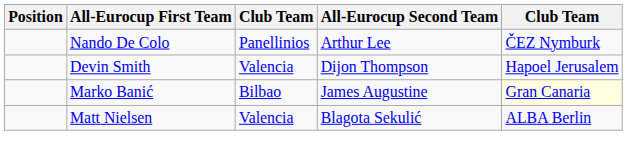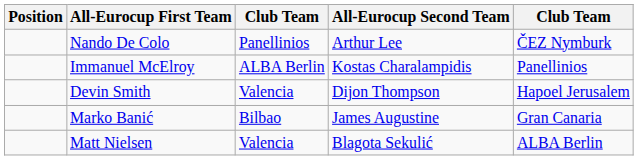+ row: Immanuel McElroy | ALBA Berlin | Kostas Charalampidis | Panellinios
Marko Banić | column 5: lightyellow background -> no background
